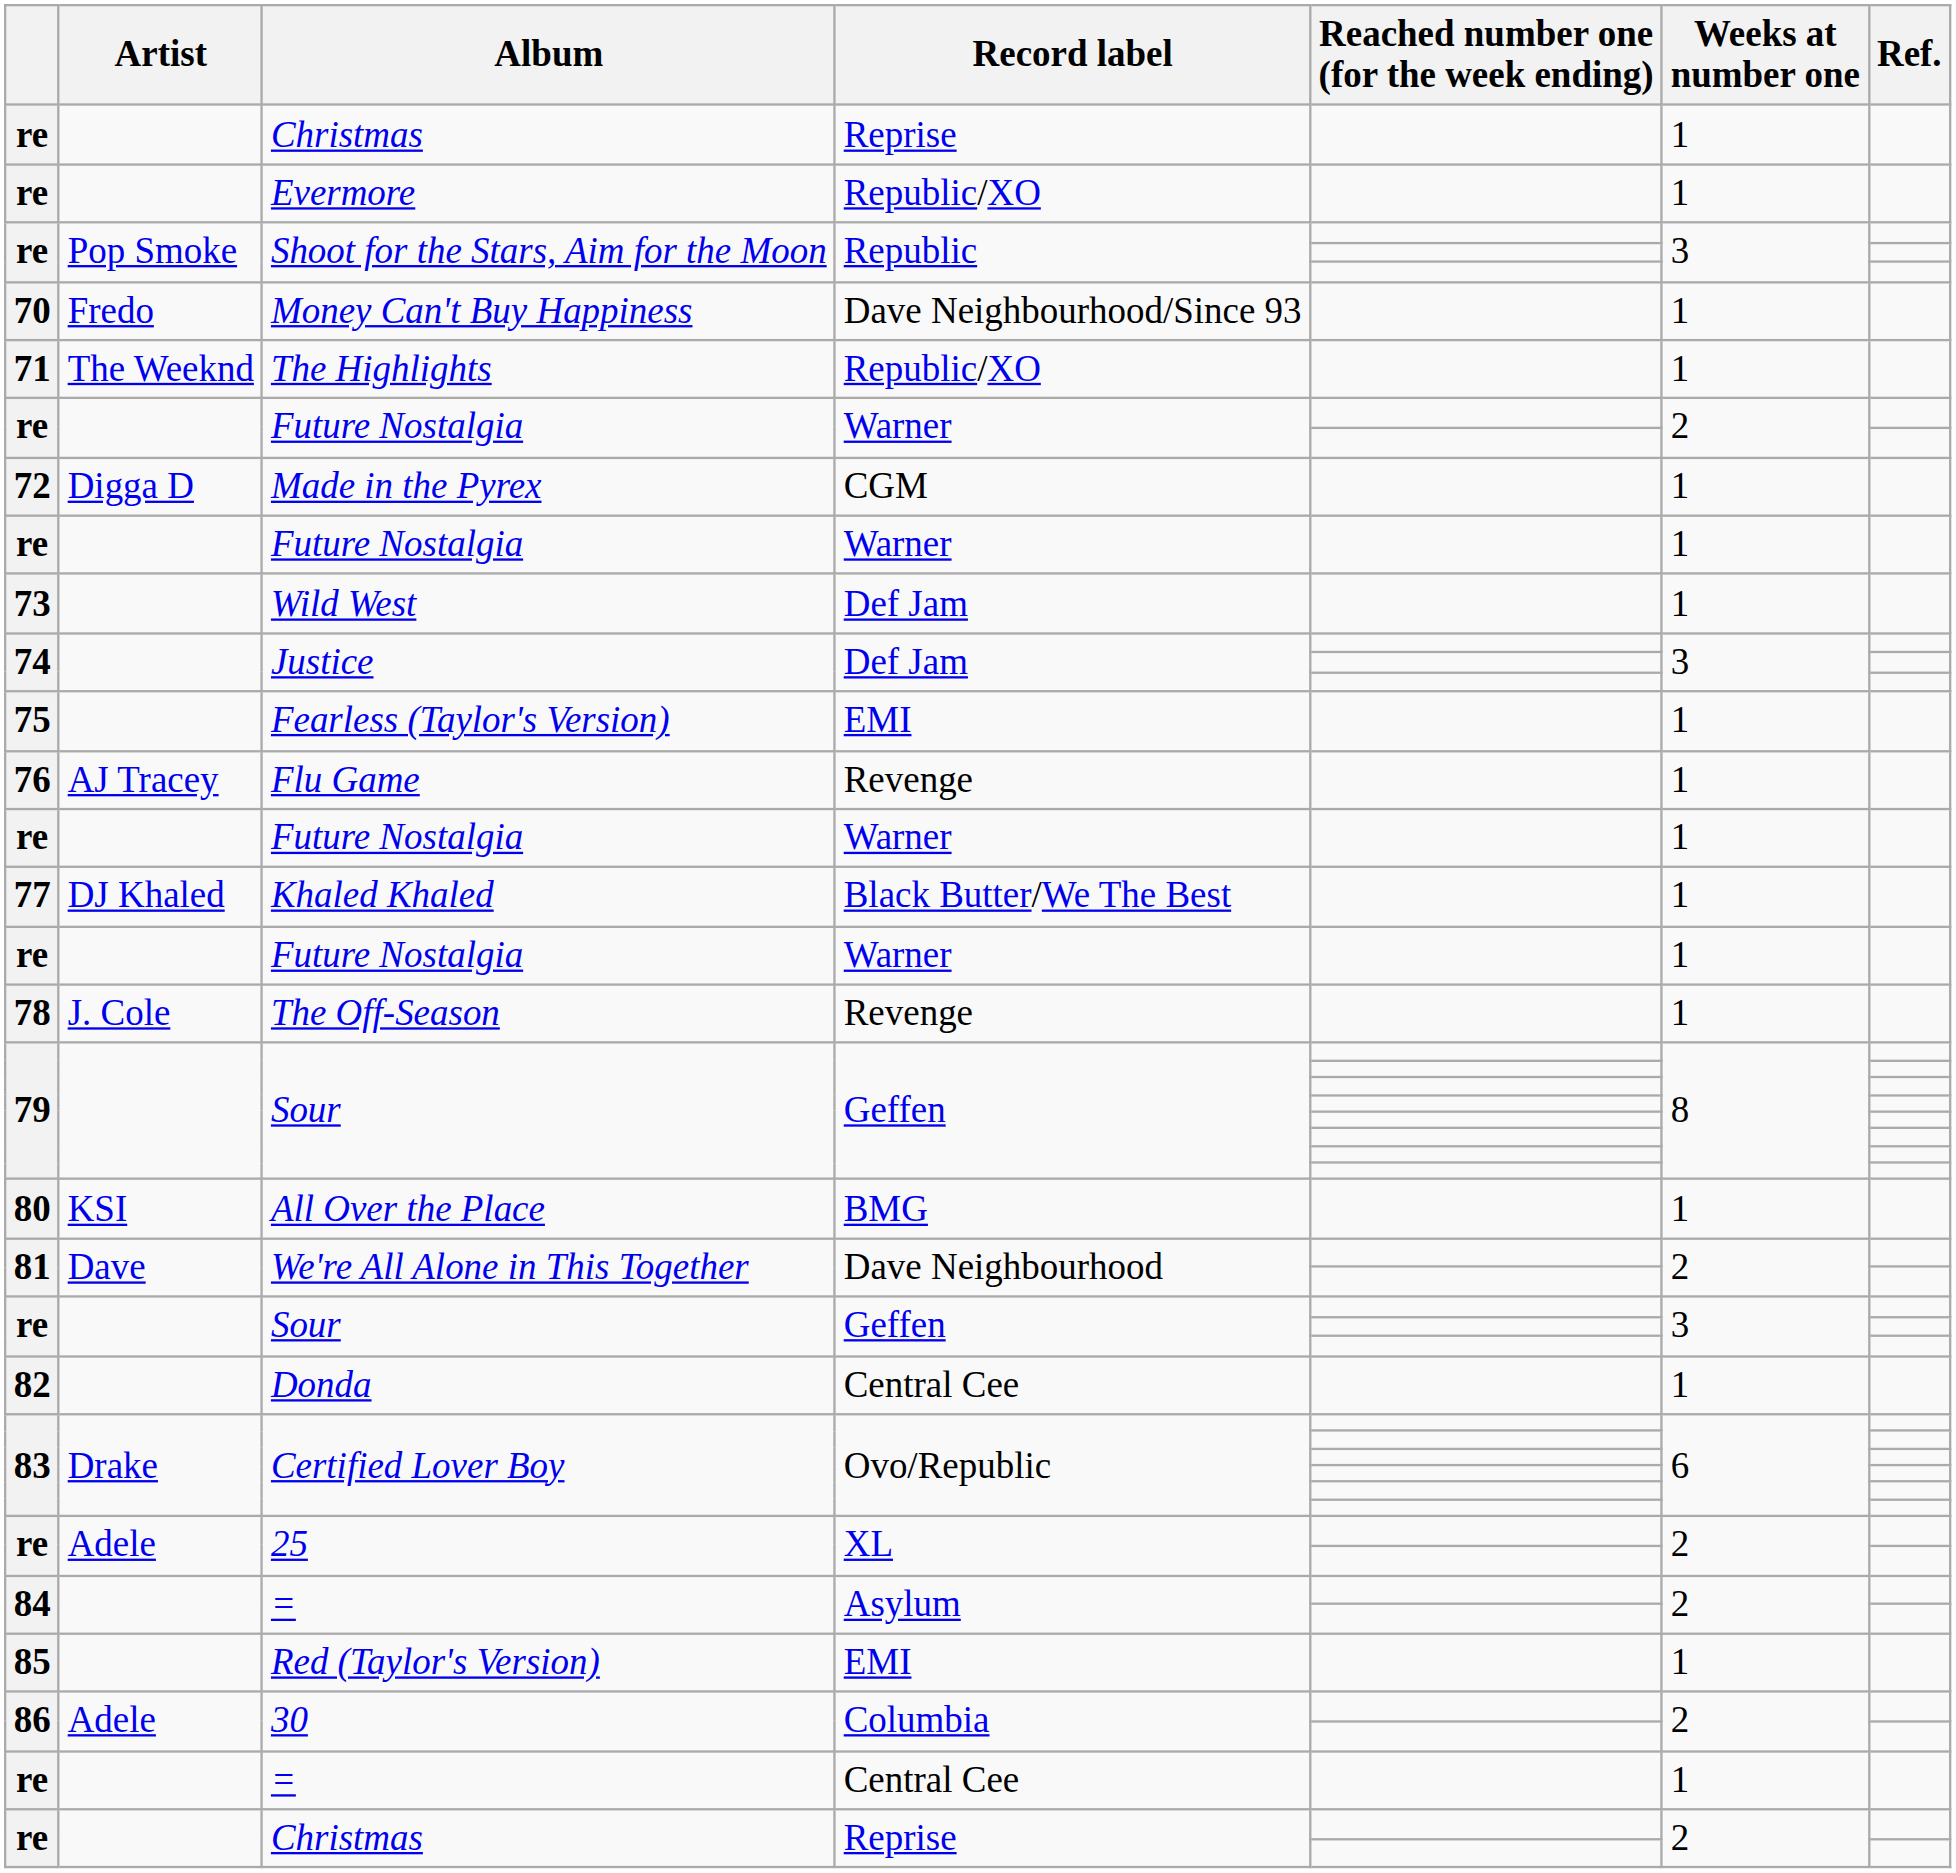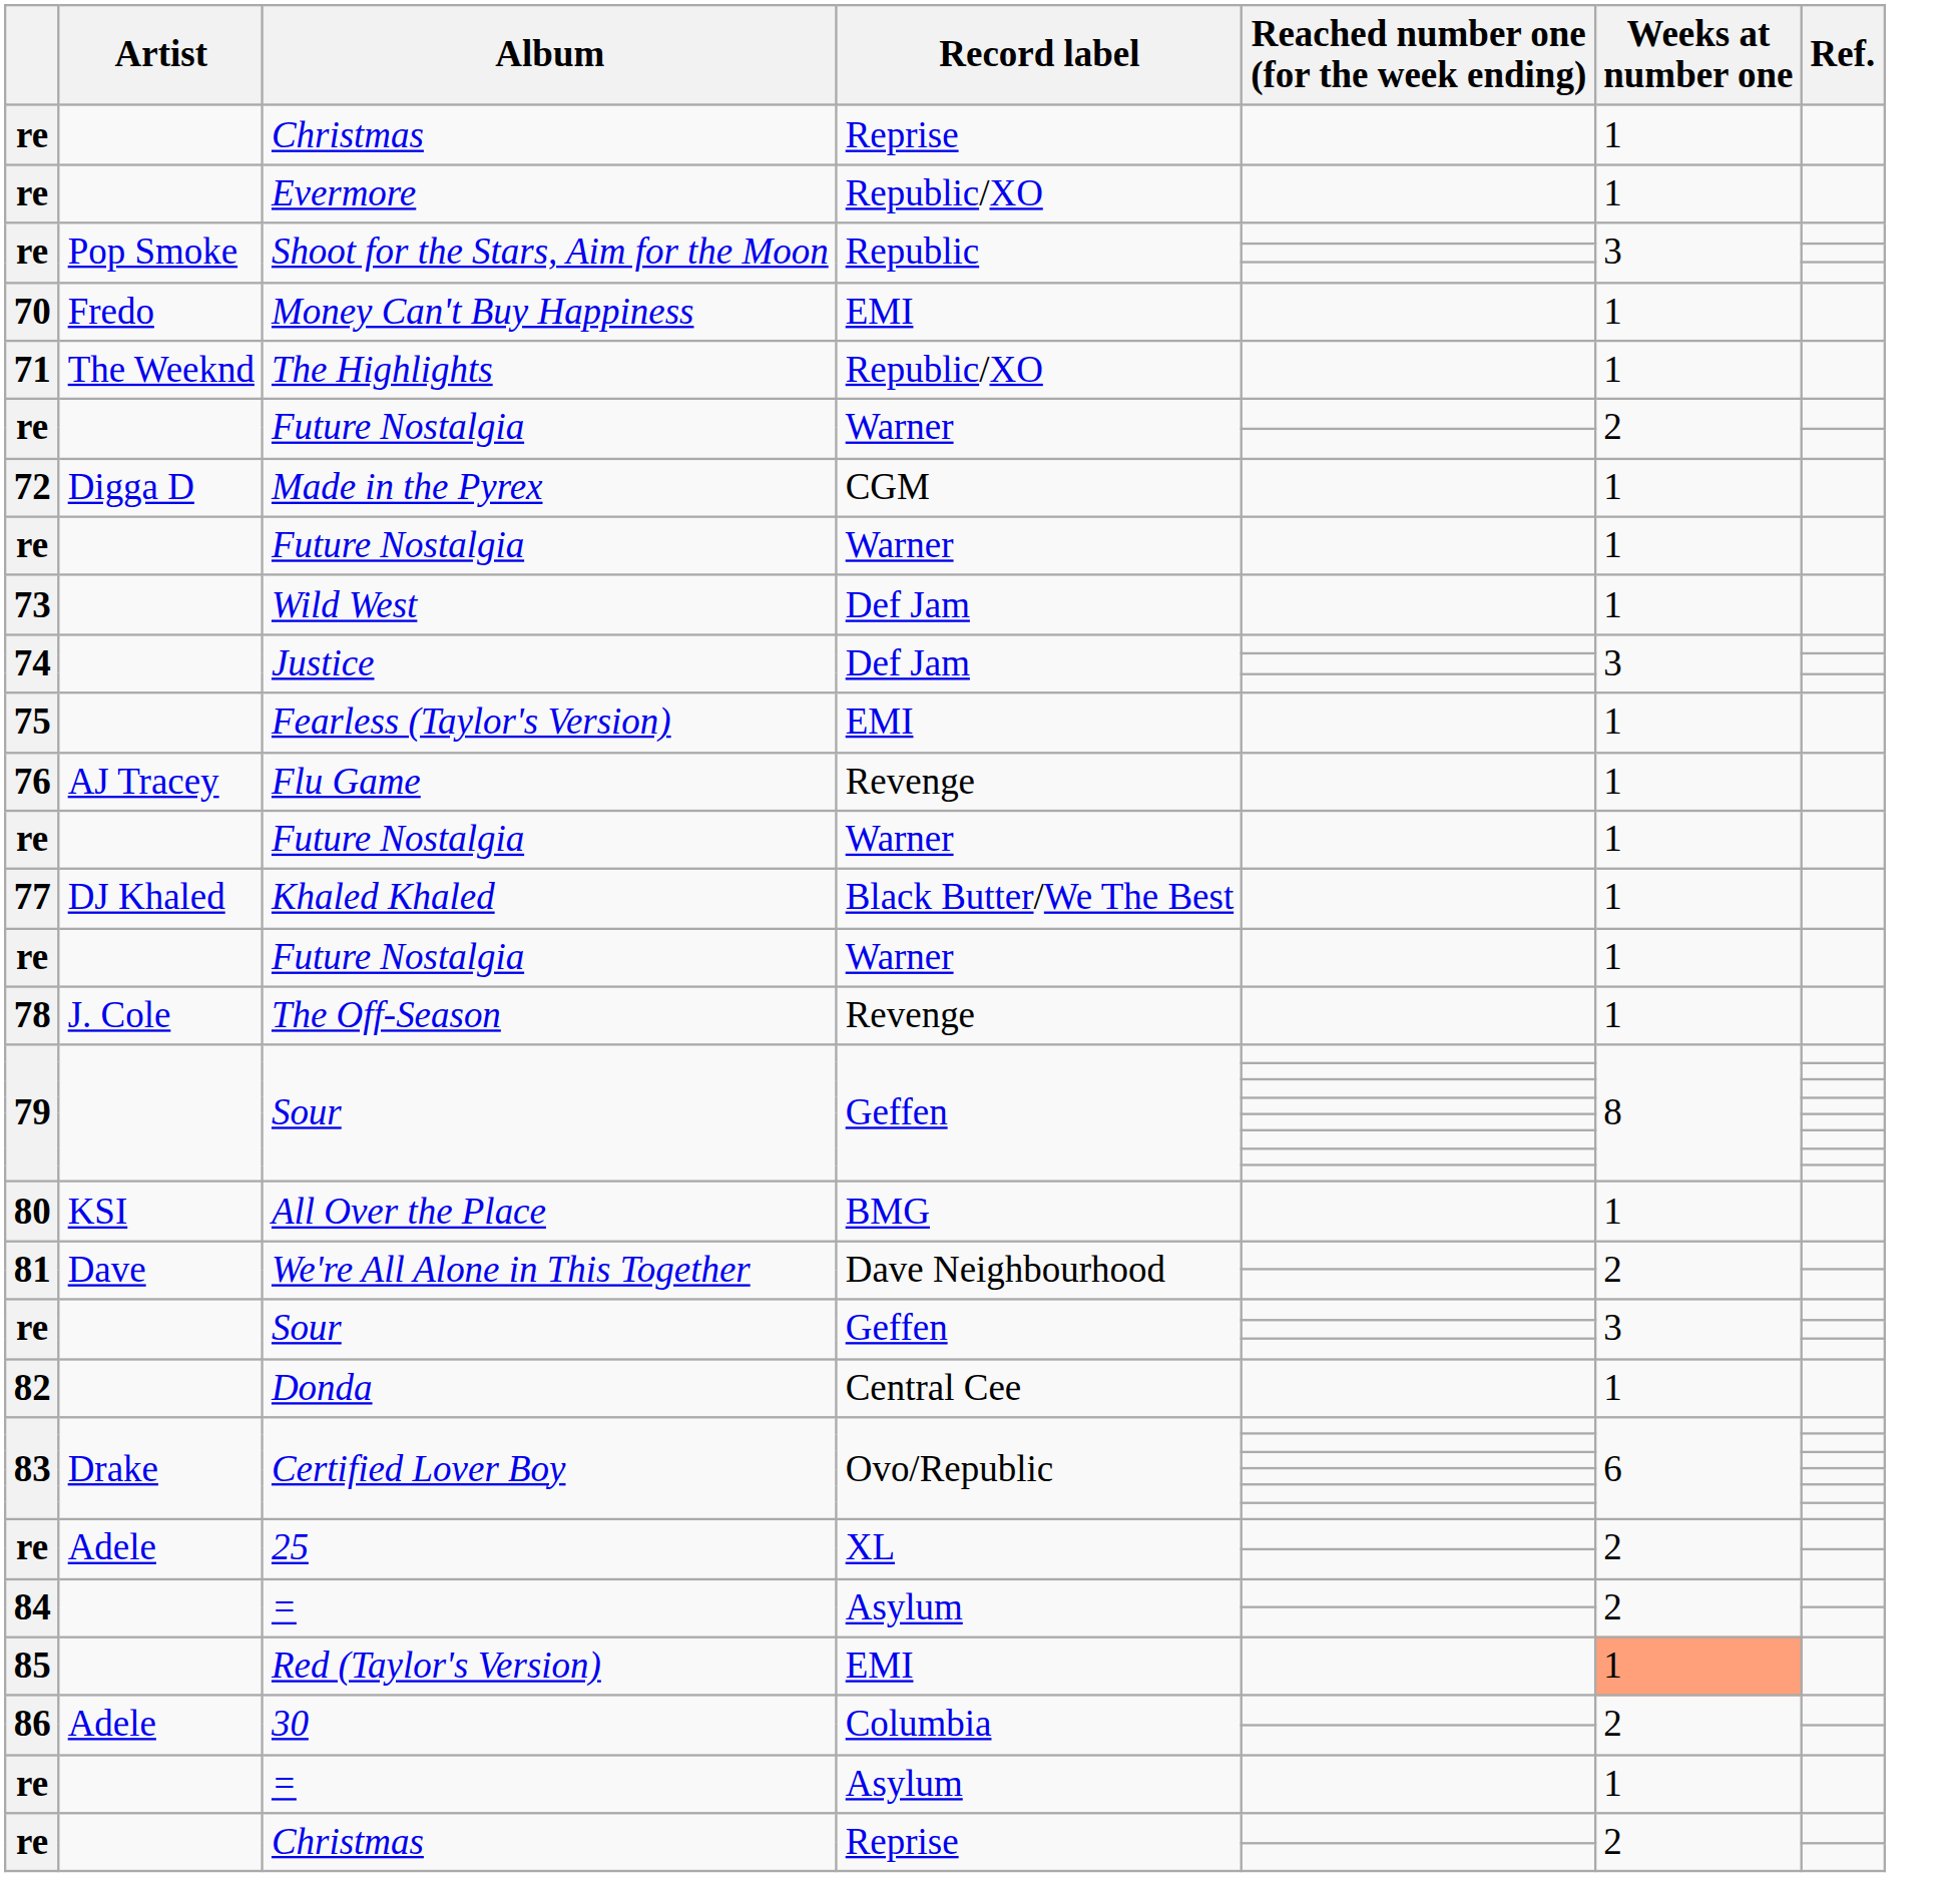Money Can't Buy Happiness | Record label: Dave Neighbourhood/Since 93 -> EMI
Red (Taylor's Version) | Weeks at number one: no background -> lightsalmon background
re / = | Record label: Central Cee -> Asylum
